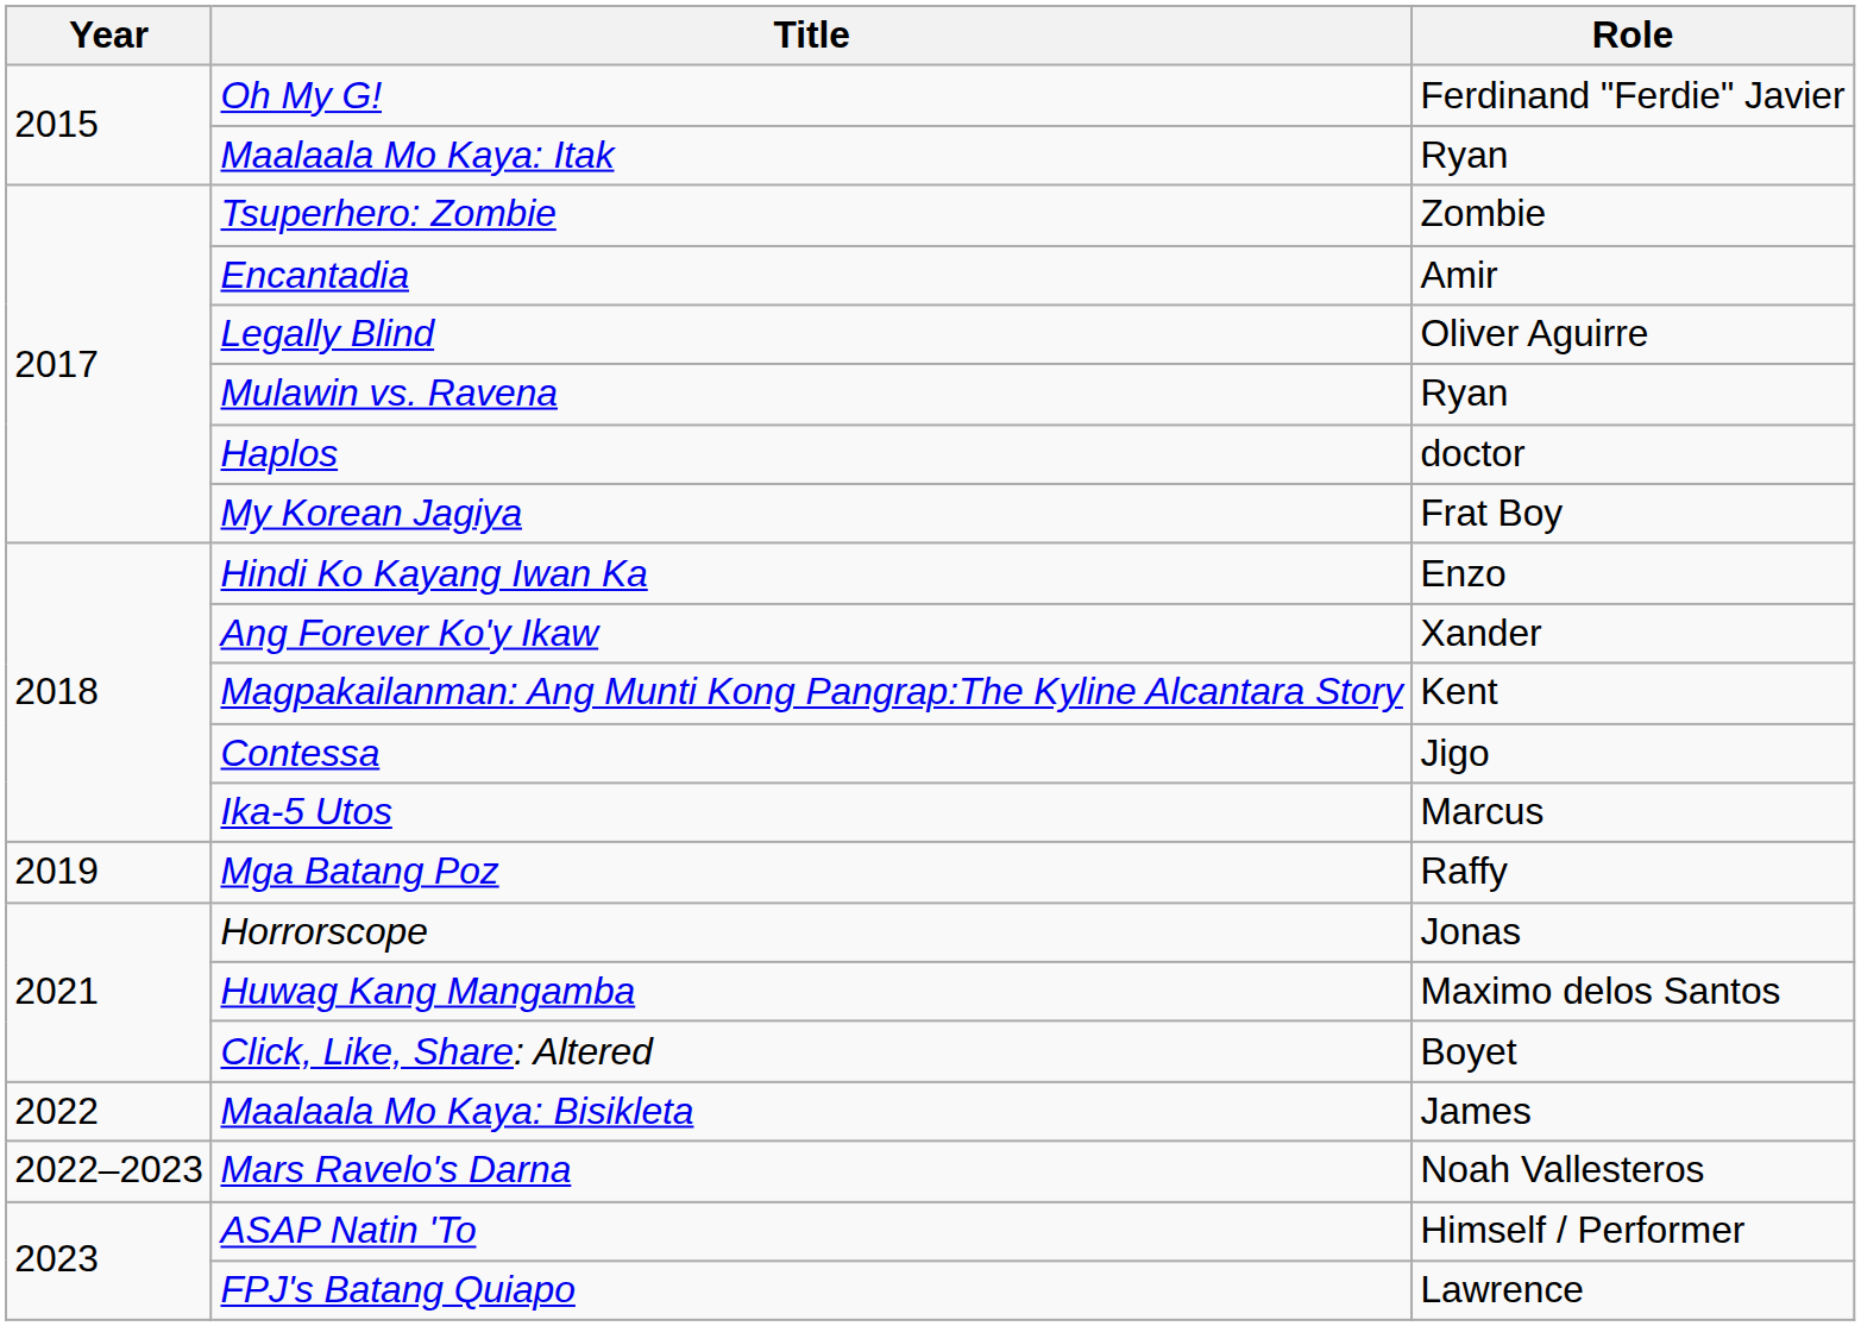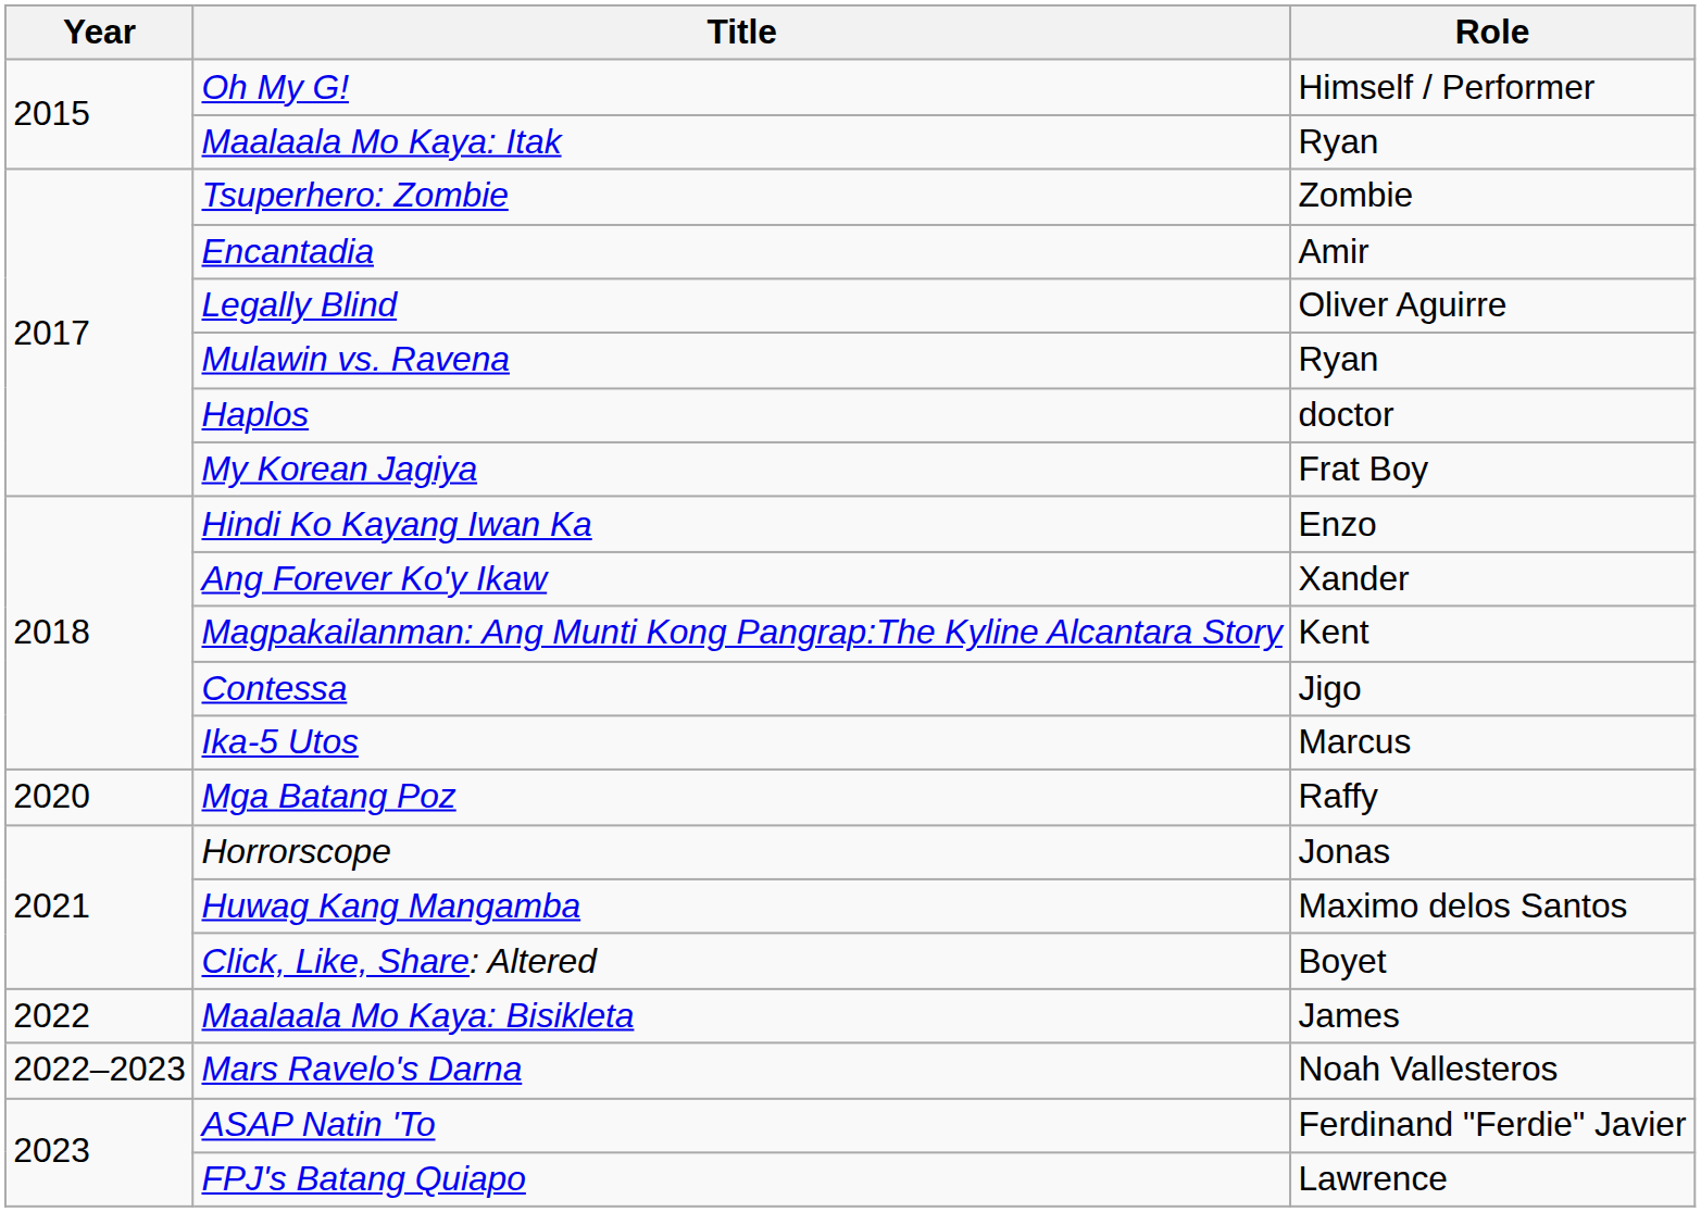Oh My G! | Role: Ferdinand "Ferdie" Javier -> Himself / Performer
Mga Batang Poz | Year: 2019 -> 2020
ASAP Natin 'To | Role: Himself / Performer -> Ferdinand "Ferdie" Javier
